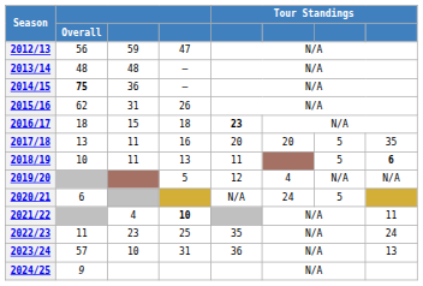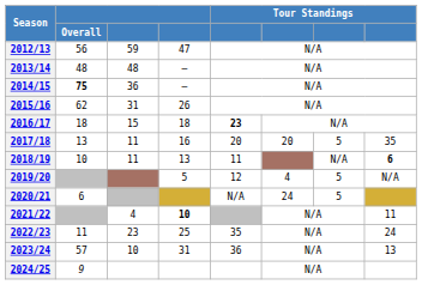2018/19 | column 7: 5 -> N/A
2019/20 | column 7: N/A -> 5
